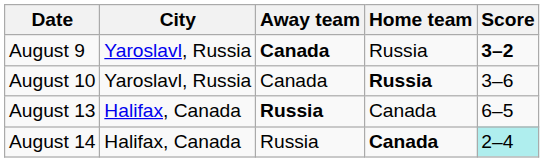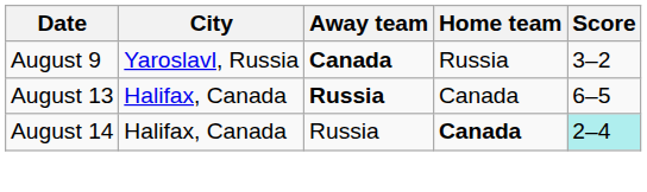August 9 | Score: bold -> normal
- row: August 10 | Yaroslavl, Russia | Canada | Russia | 3–6
